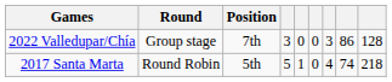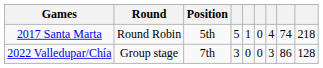rows swapped: 2017 Santa Marta <-> 2022 Valledupar/Chía
